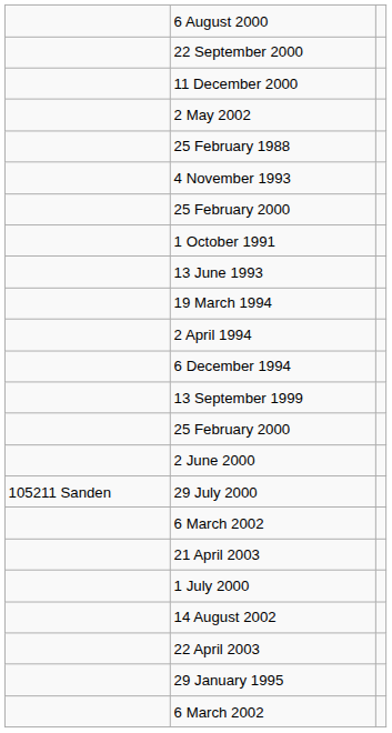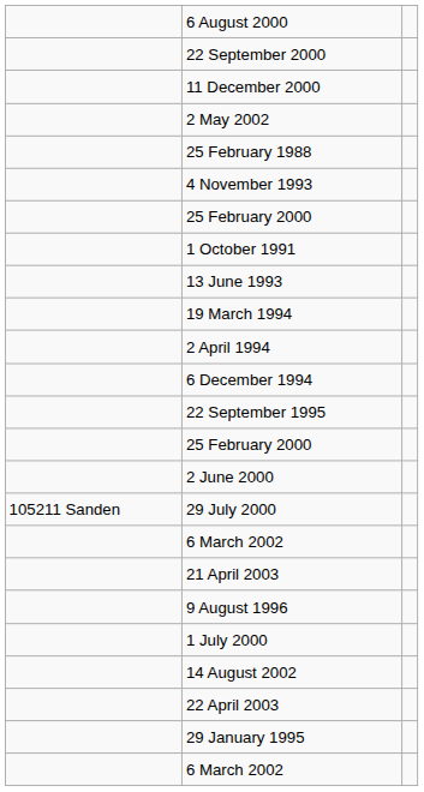+ row: 22 September 1995
- row: 13 September 1999
+ row: 9 August 1996
